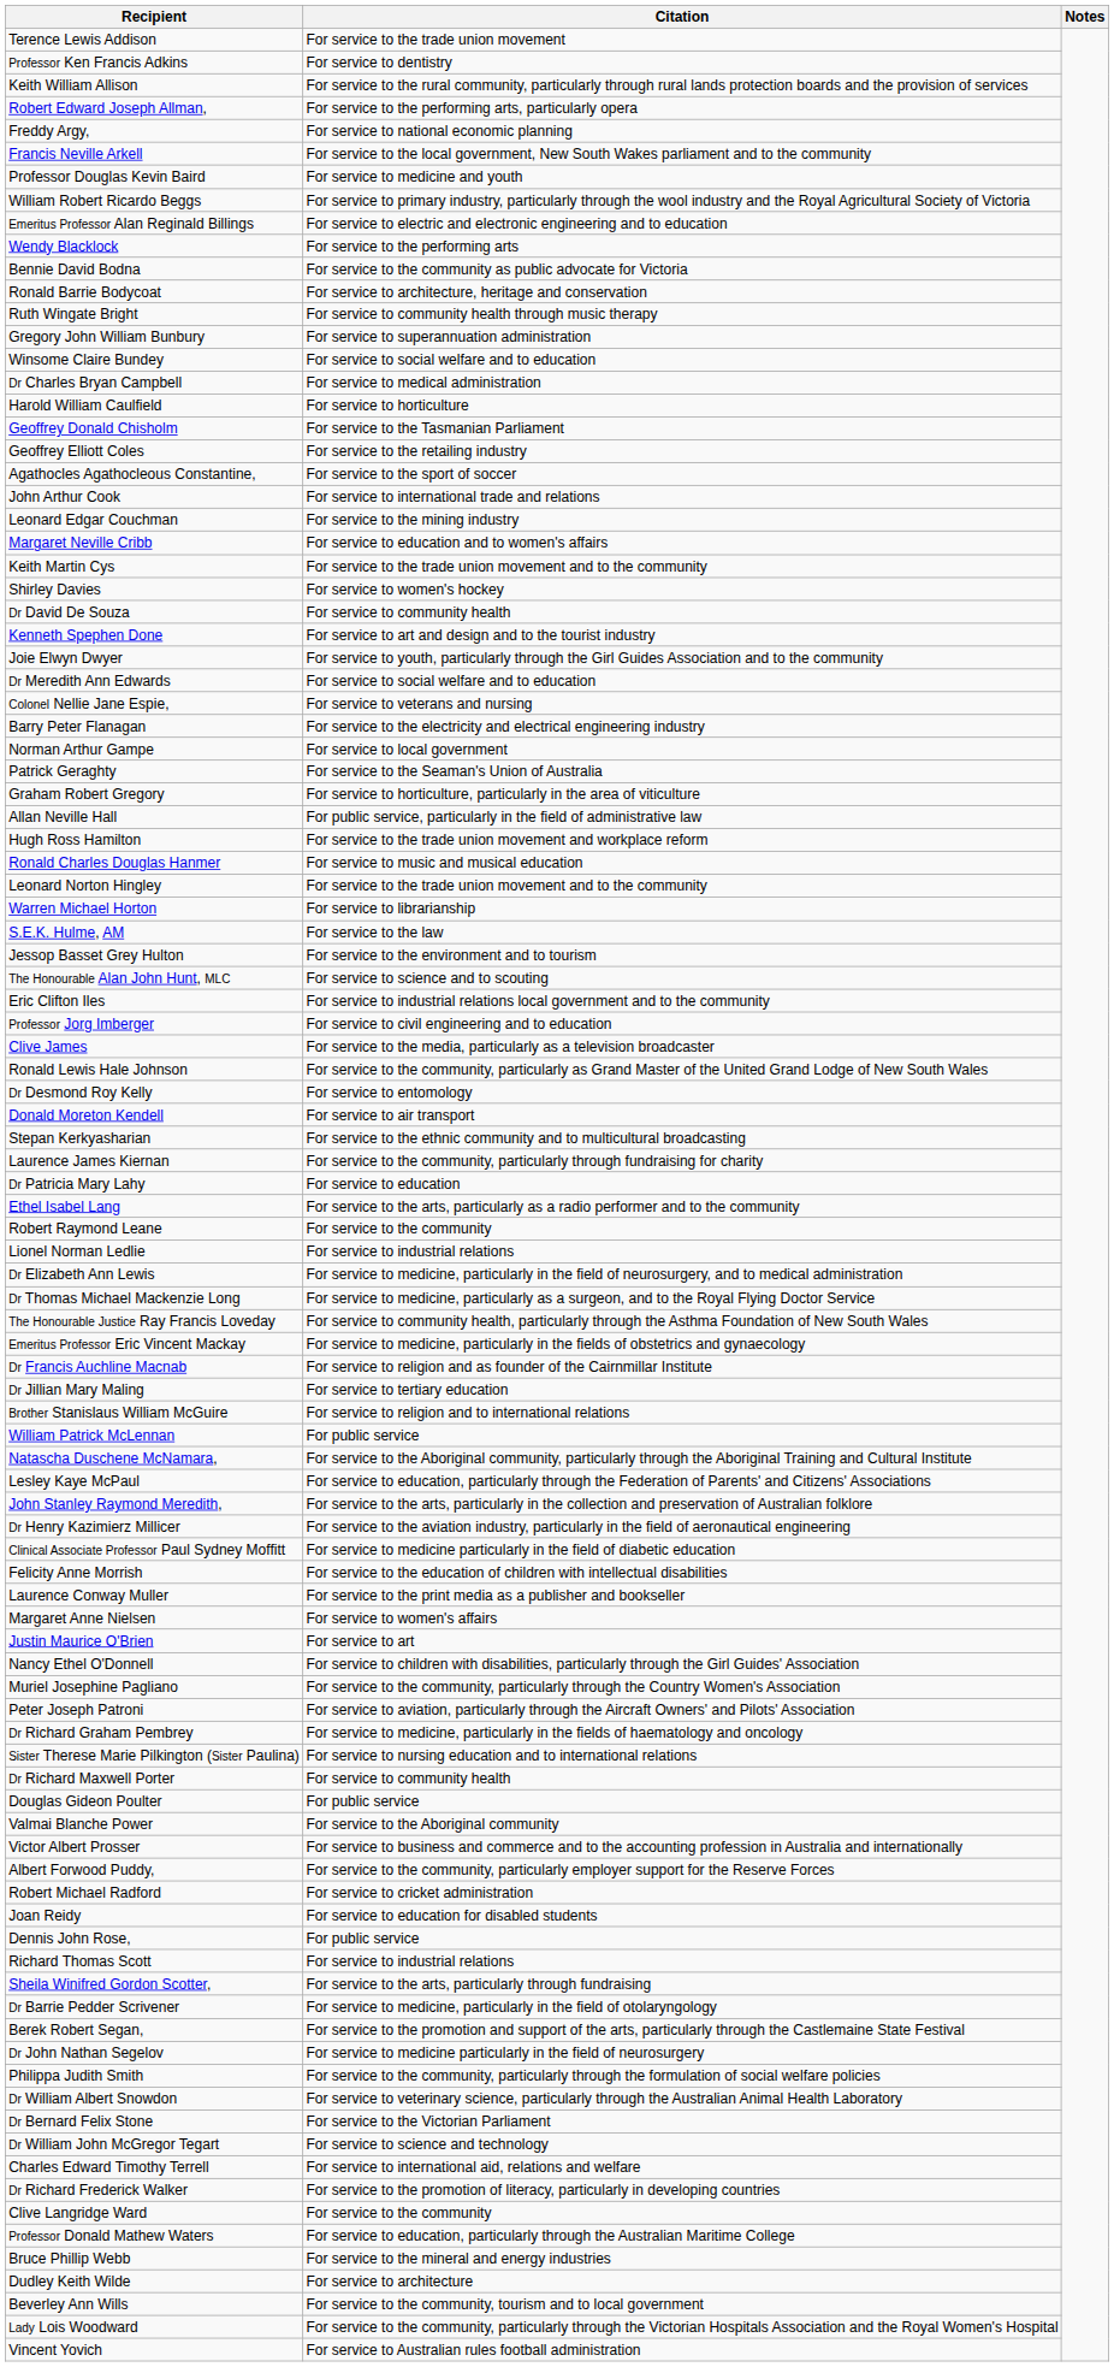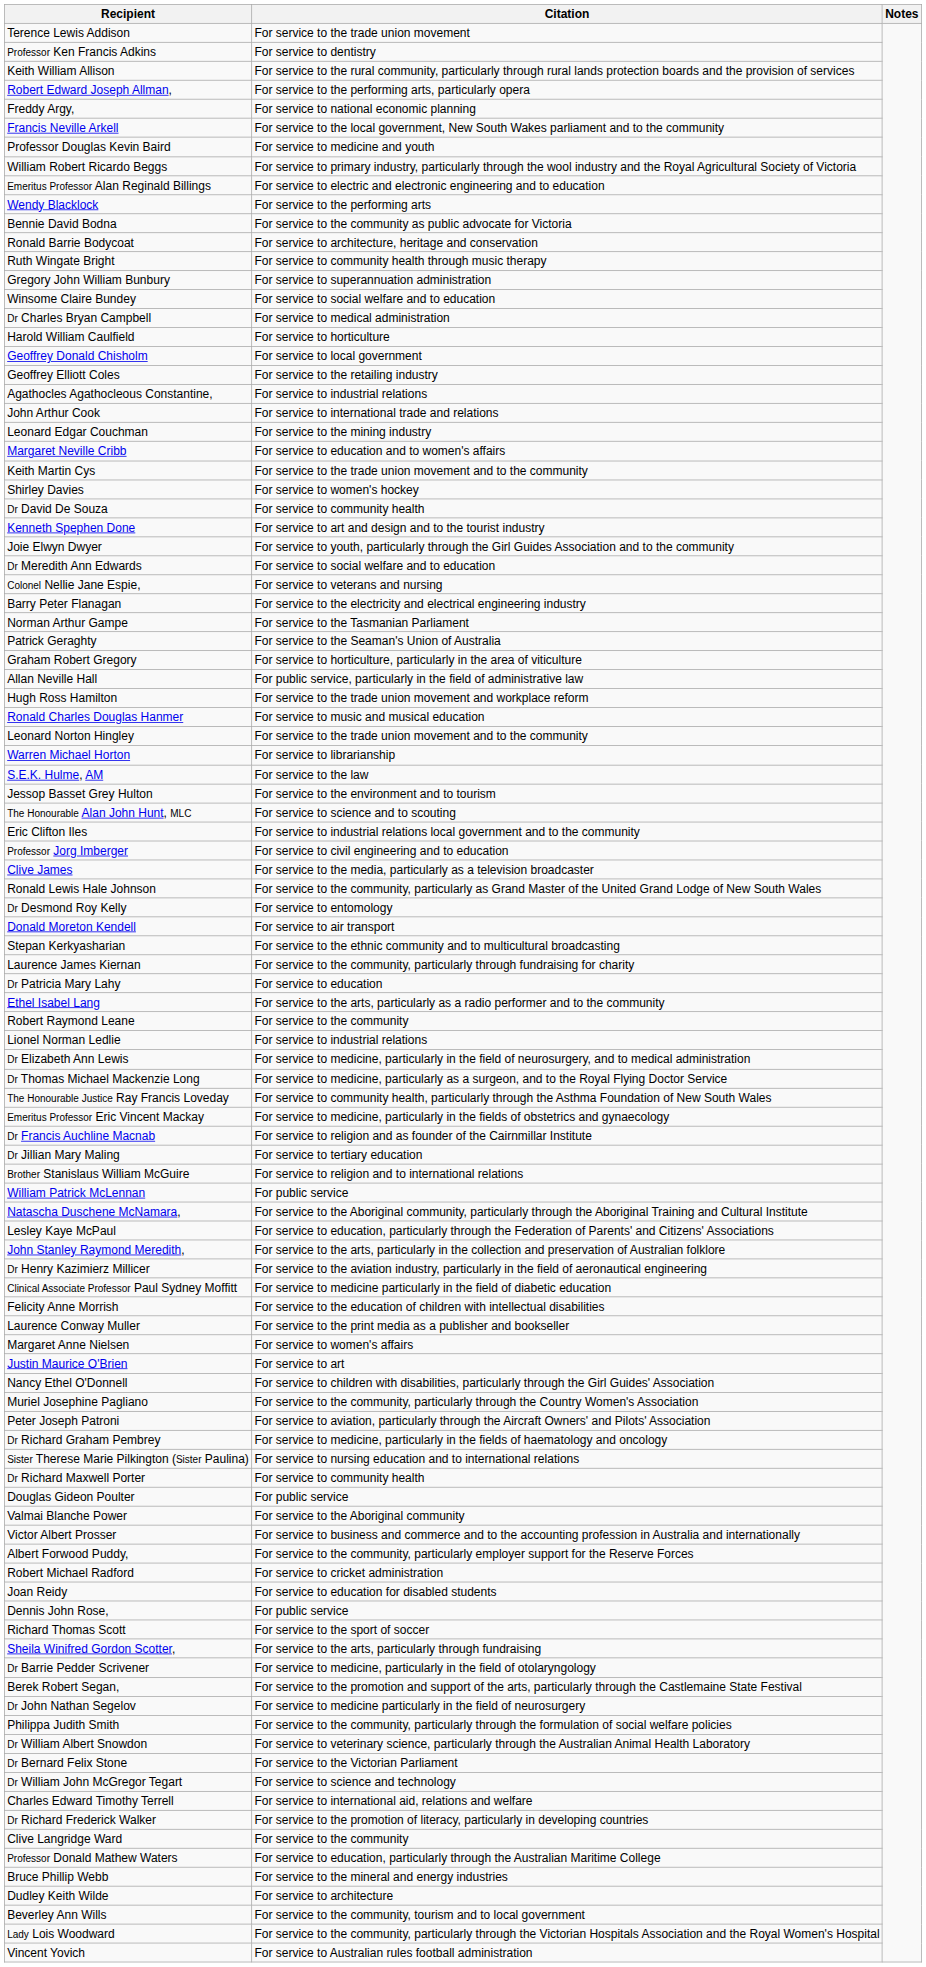Geoffrey Donald Chisholm | Citation: For service to the Tasmanian Parliament -> For service to local government
Agathocles Agathocleous Constantine, | Citation: For service to the sport of soccer -> For service to industrial relations
Norman Arthur Gampe | Citation: For service to local government -> For service to the Tasmanian Parliament
Richard Thomas Scott | Citation: For service to industrial relations -> For service to the sport of soccer
